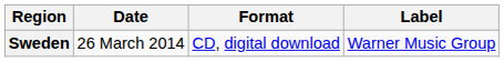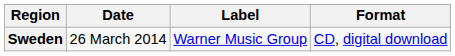columns swapped: Format <-> Label
